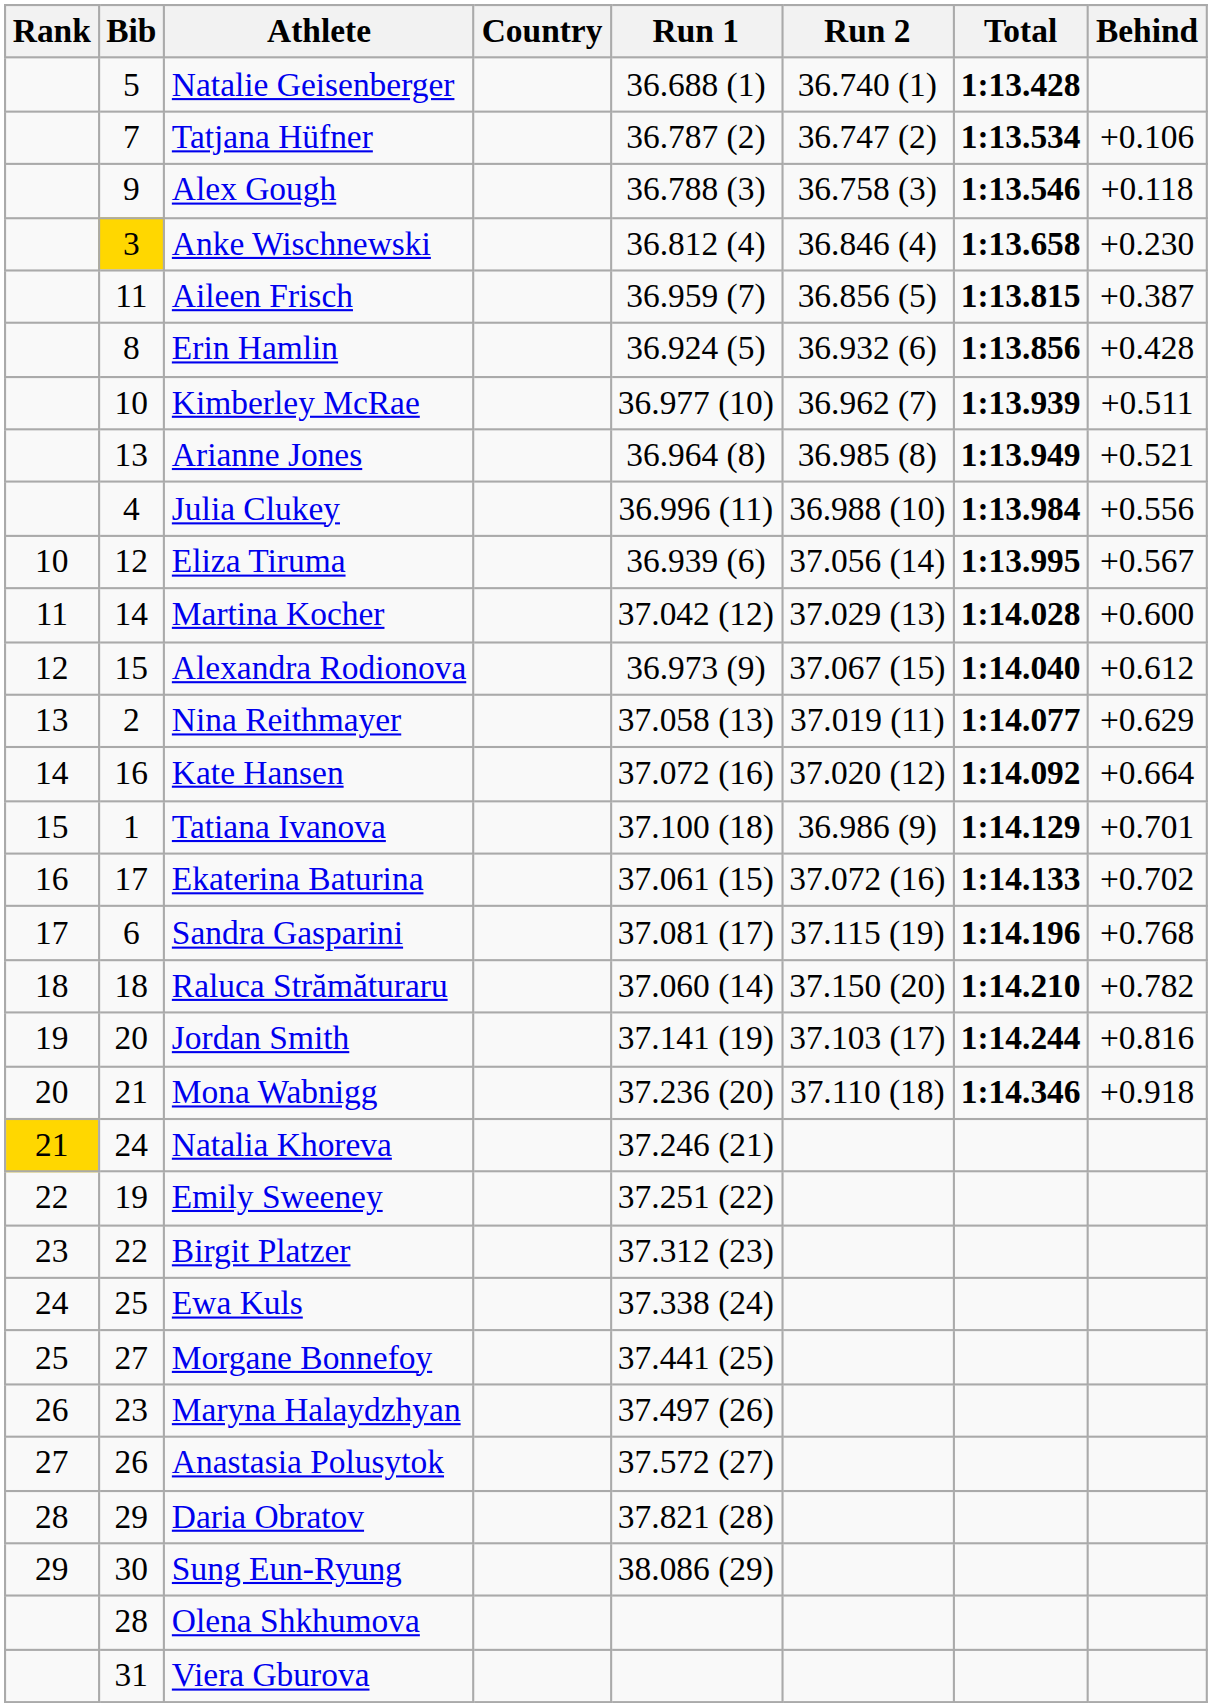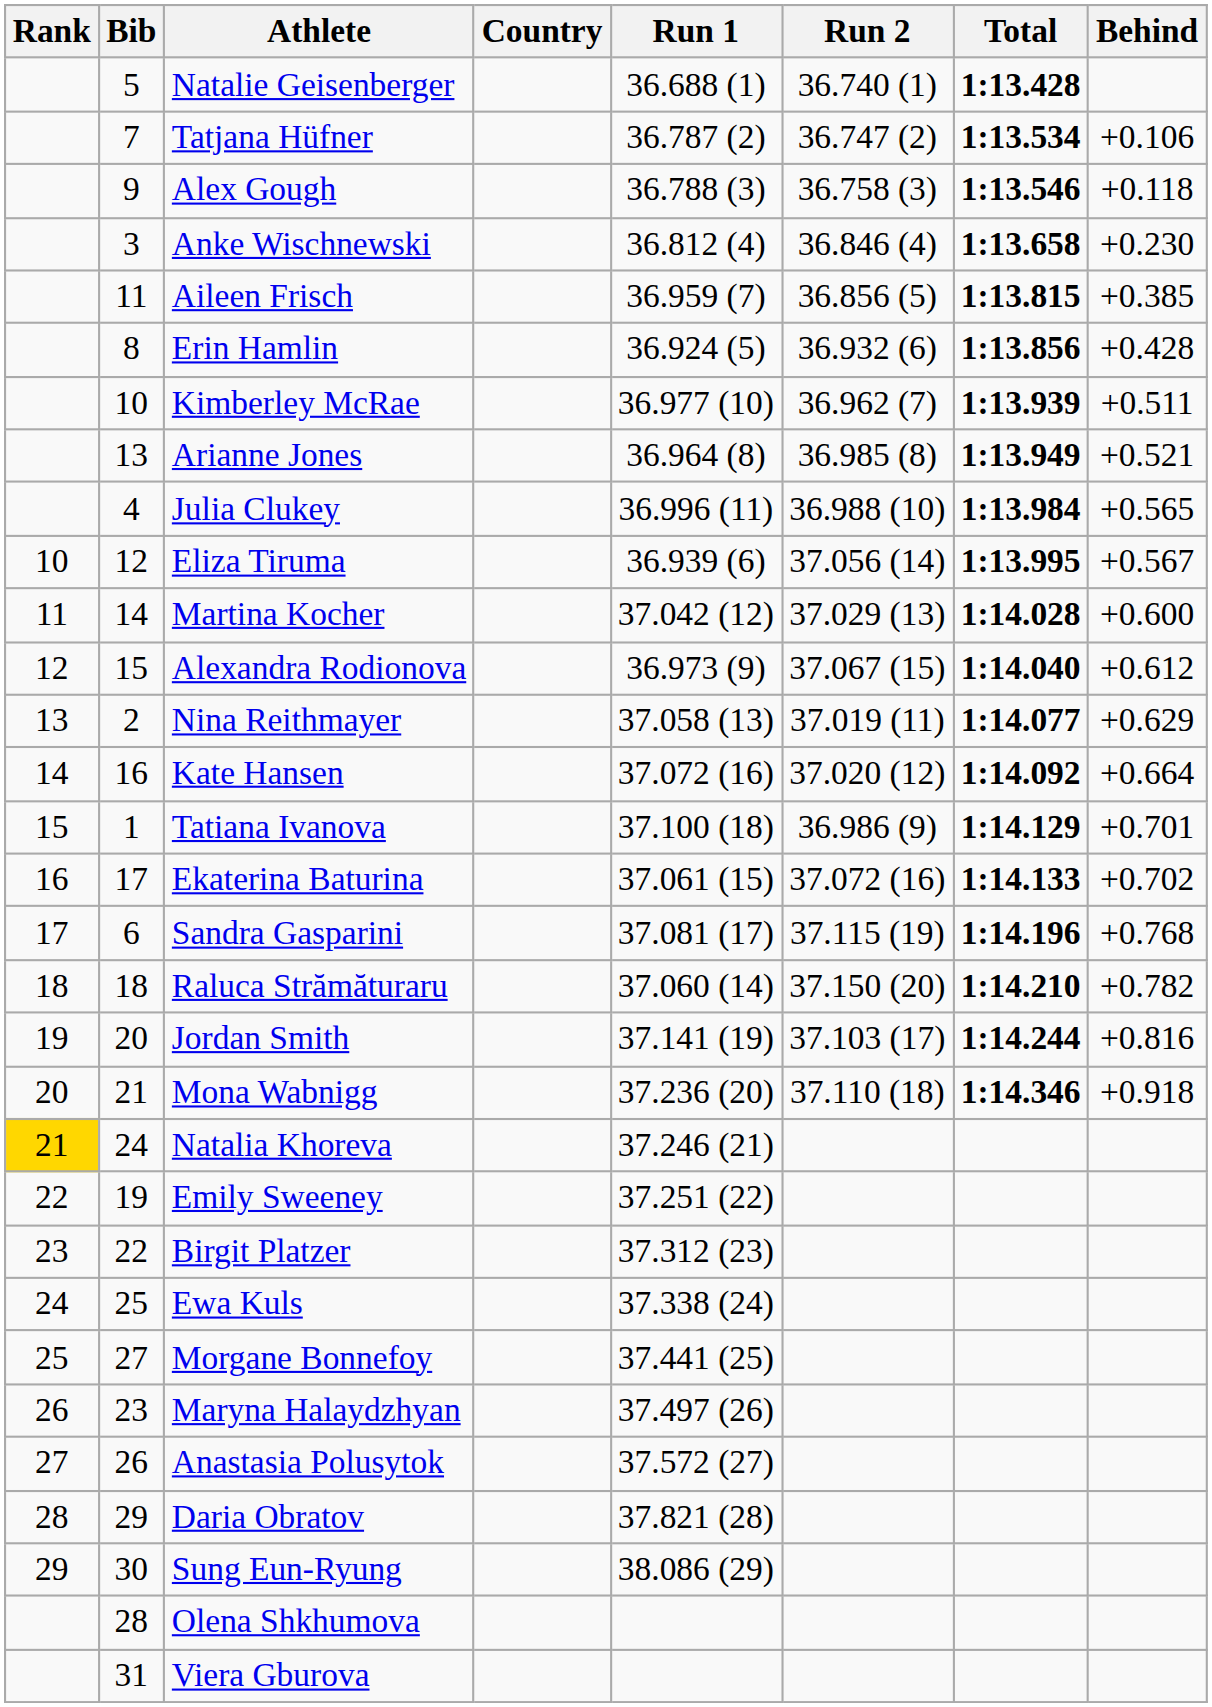Anke Wischnewski | Bib: gold background -> no background
Aileen Frisch | Behind: +0.387 -> +0.385
Julia Clukey | Behind: +0.556 -> +0.565
